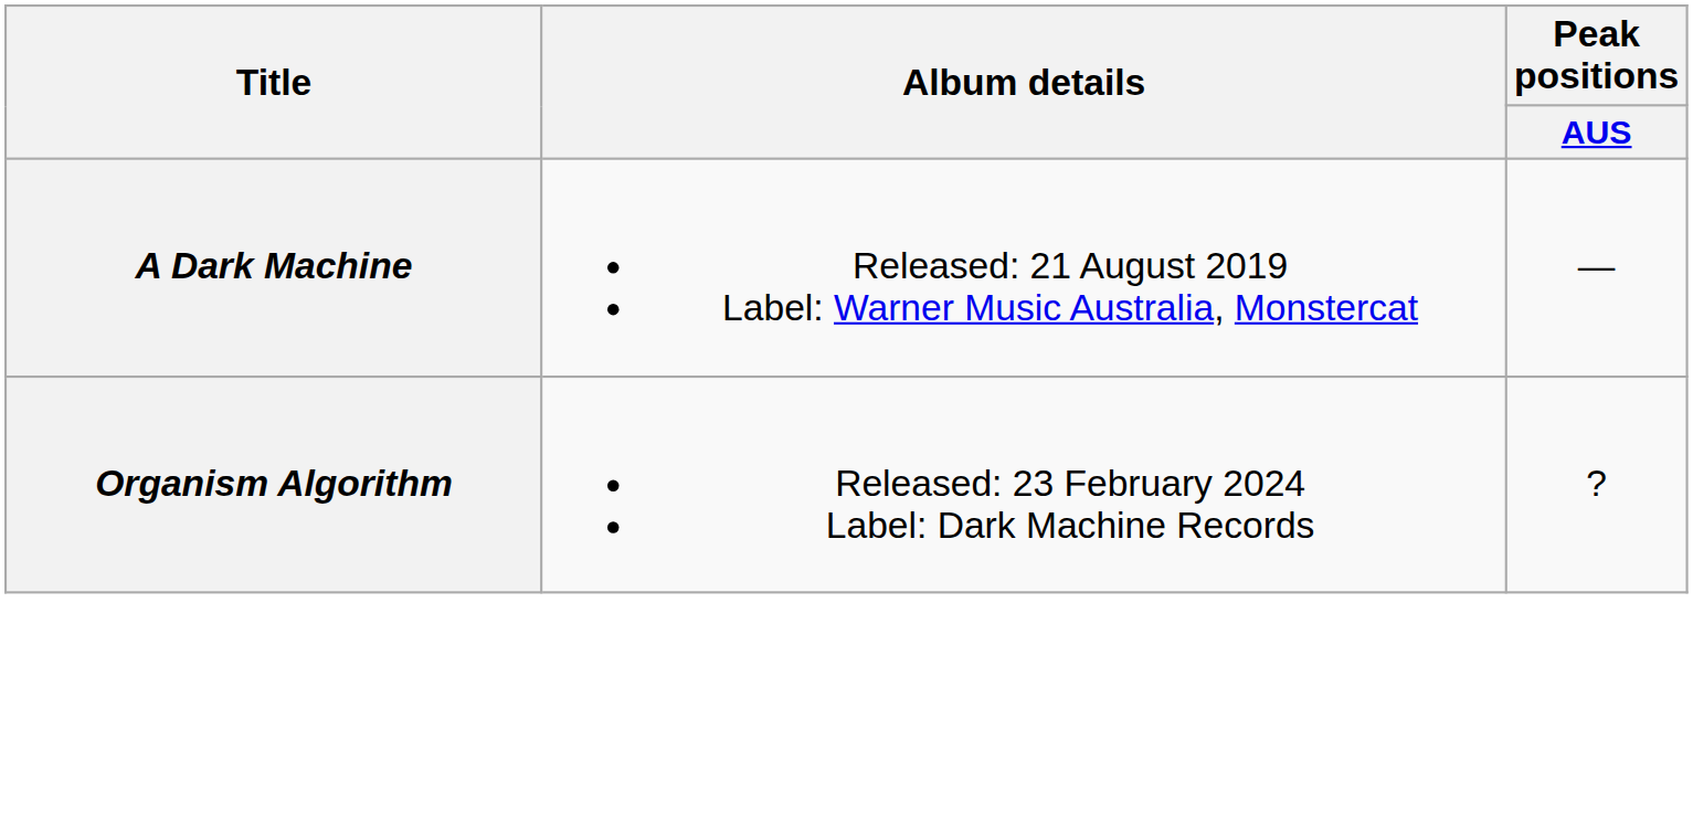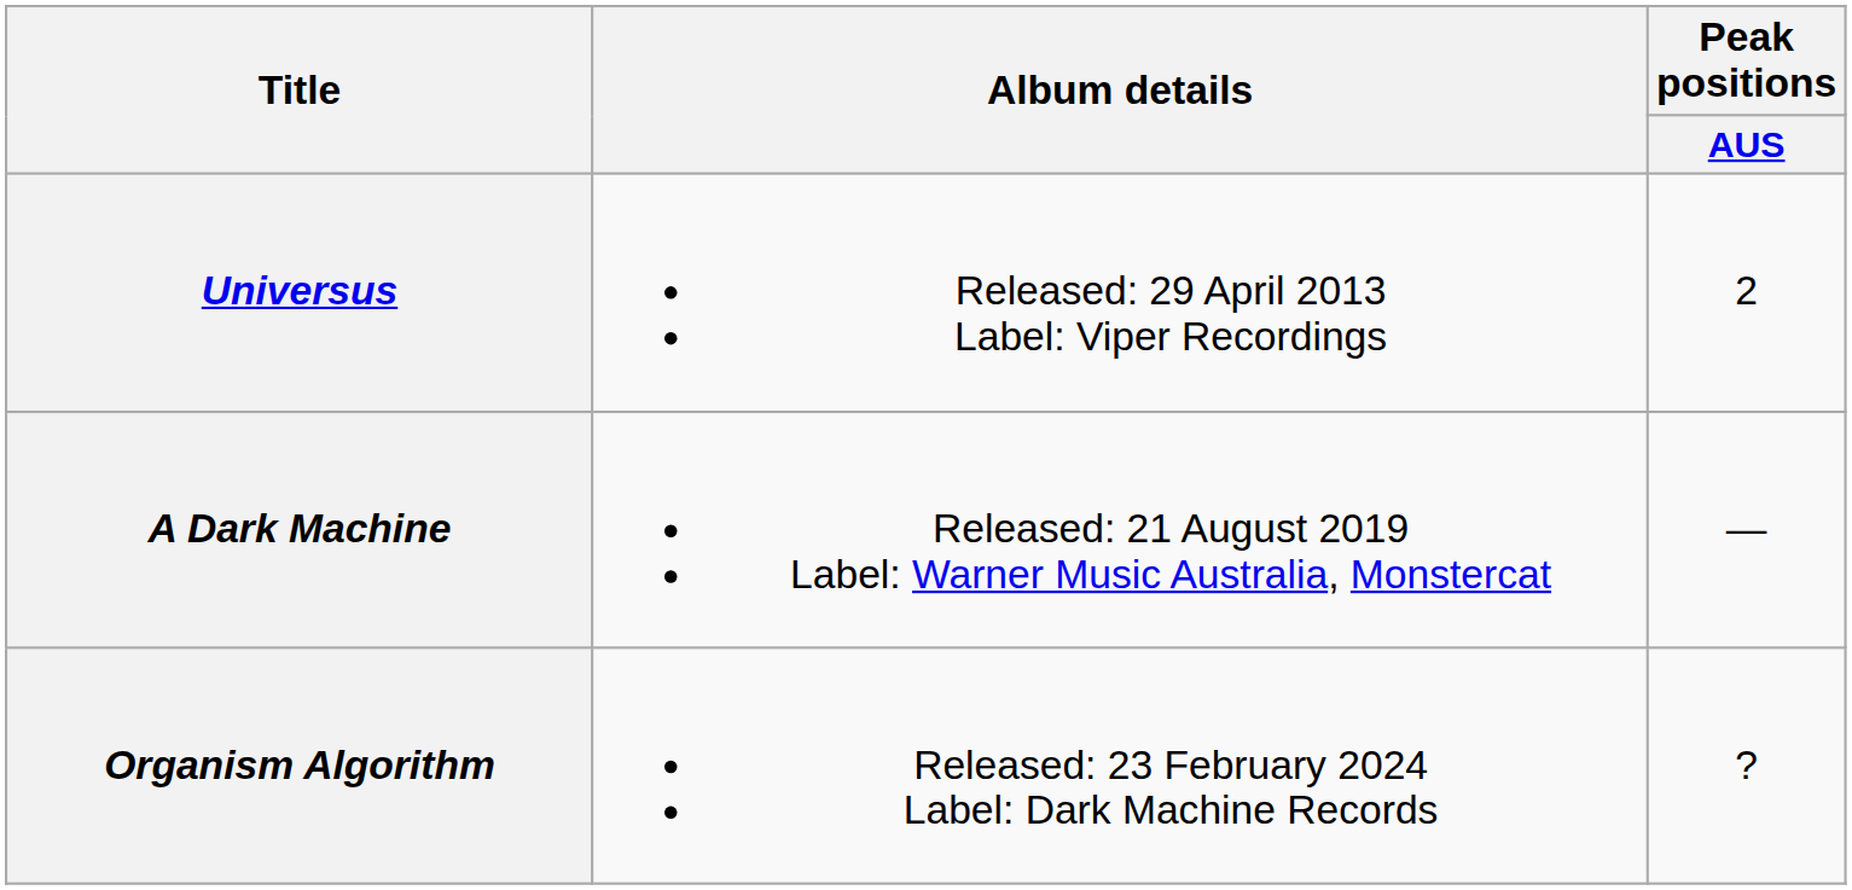+ row: Universus | Released: 29 April 2013 Label: Viper Recordings | 2
